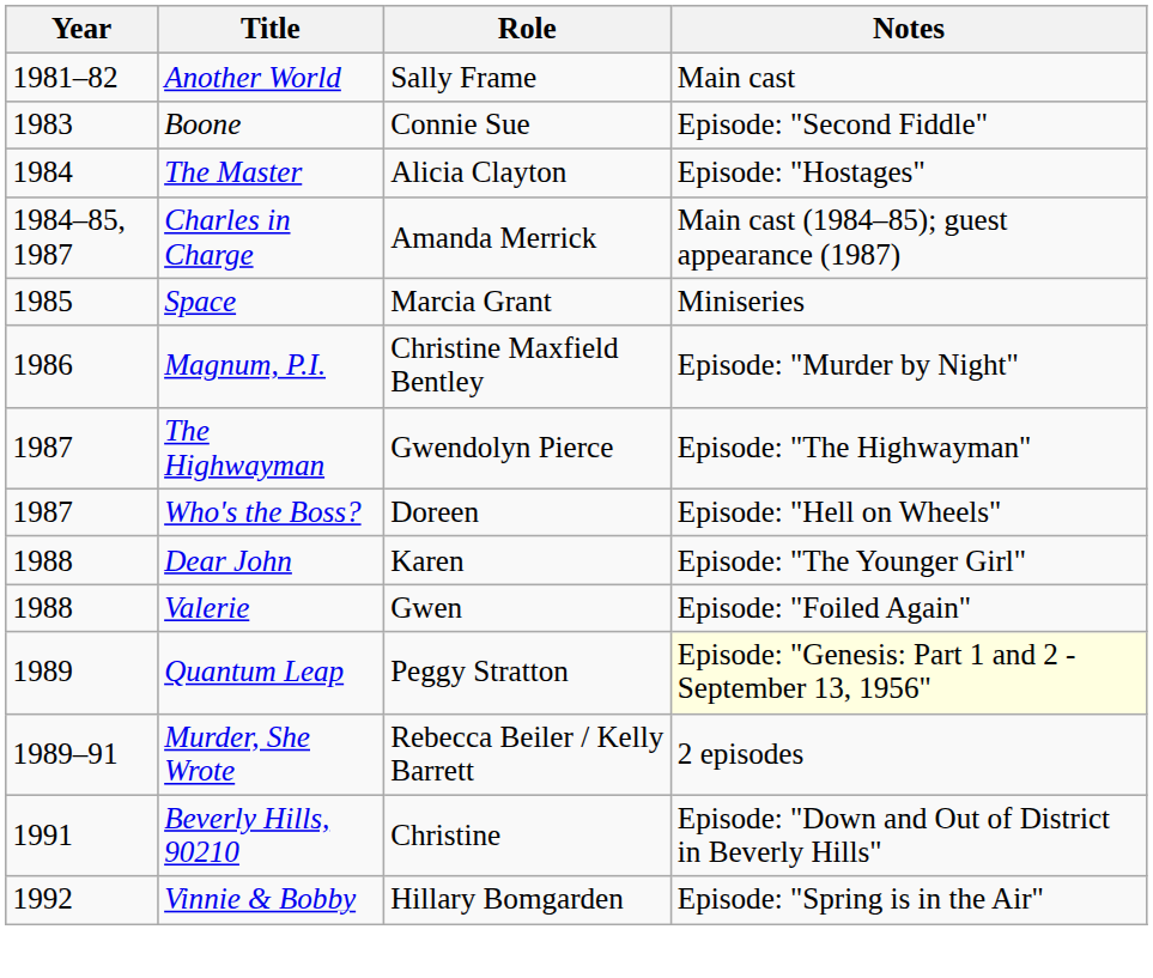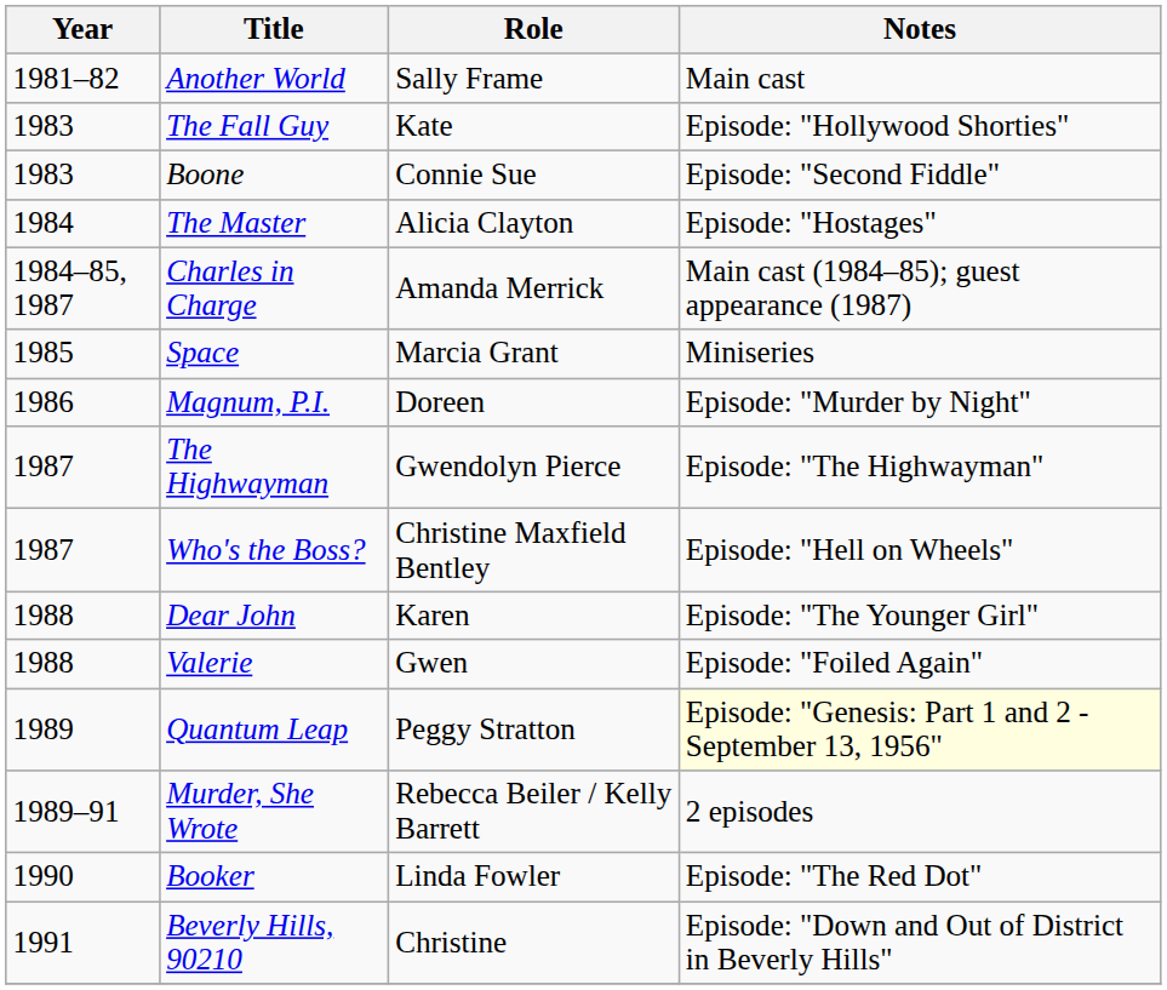+ row: 1983 | The Fall Guy | Kate | Episode: "Hollywood Shorties"
Magnum, P.I. | Role: Christine Maxfield Bentley -> Doreen
Who's the Boss? | Role: Doreen -> Christine Maxfield Bentley
+ row: 1990 | Booker | Linda Fowler | Episode: "The Red Dot"
- row: 1992 | Vinnie & Bobby | Hillary Bomgarden | Episode: "Spring is in the Air"
